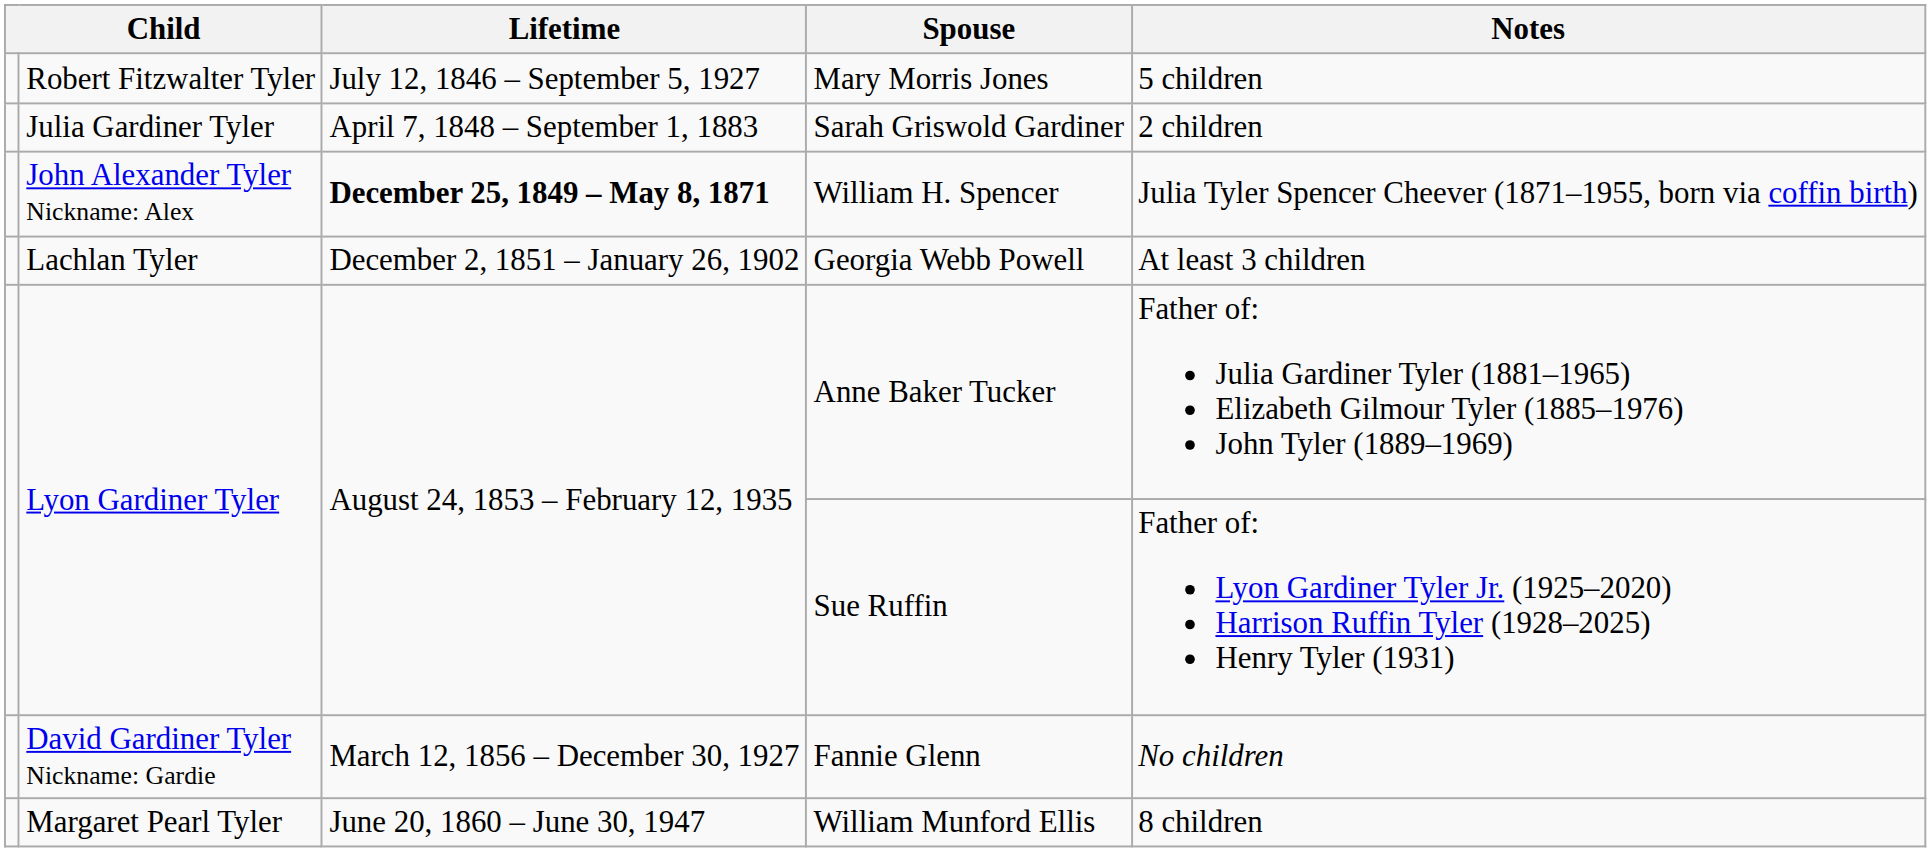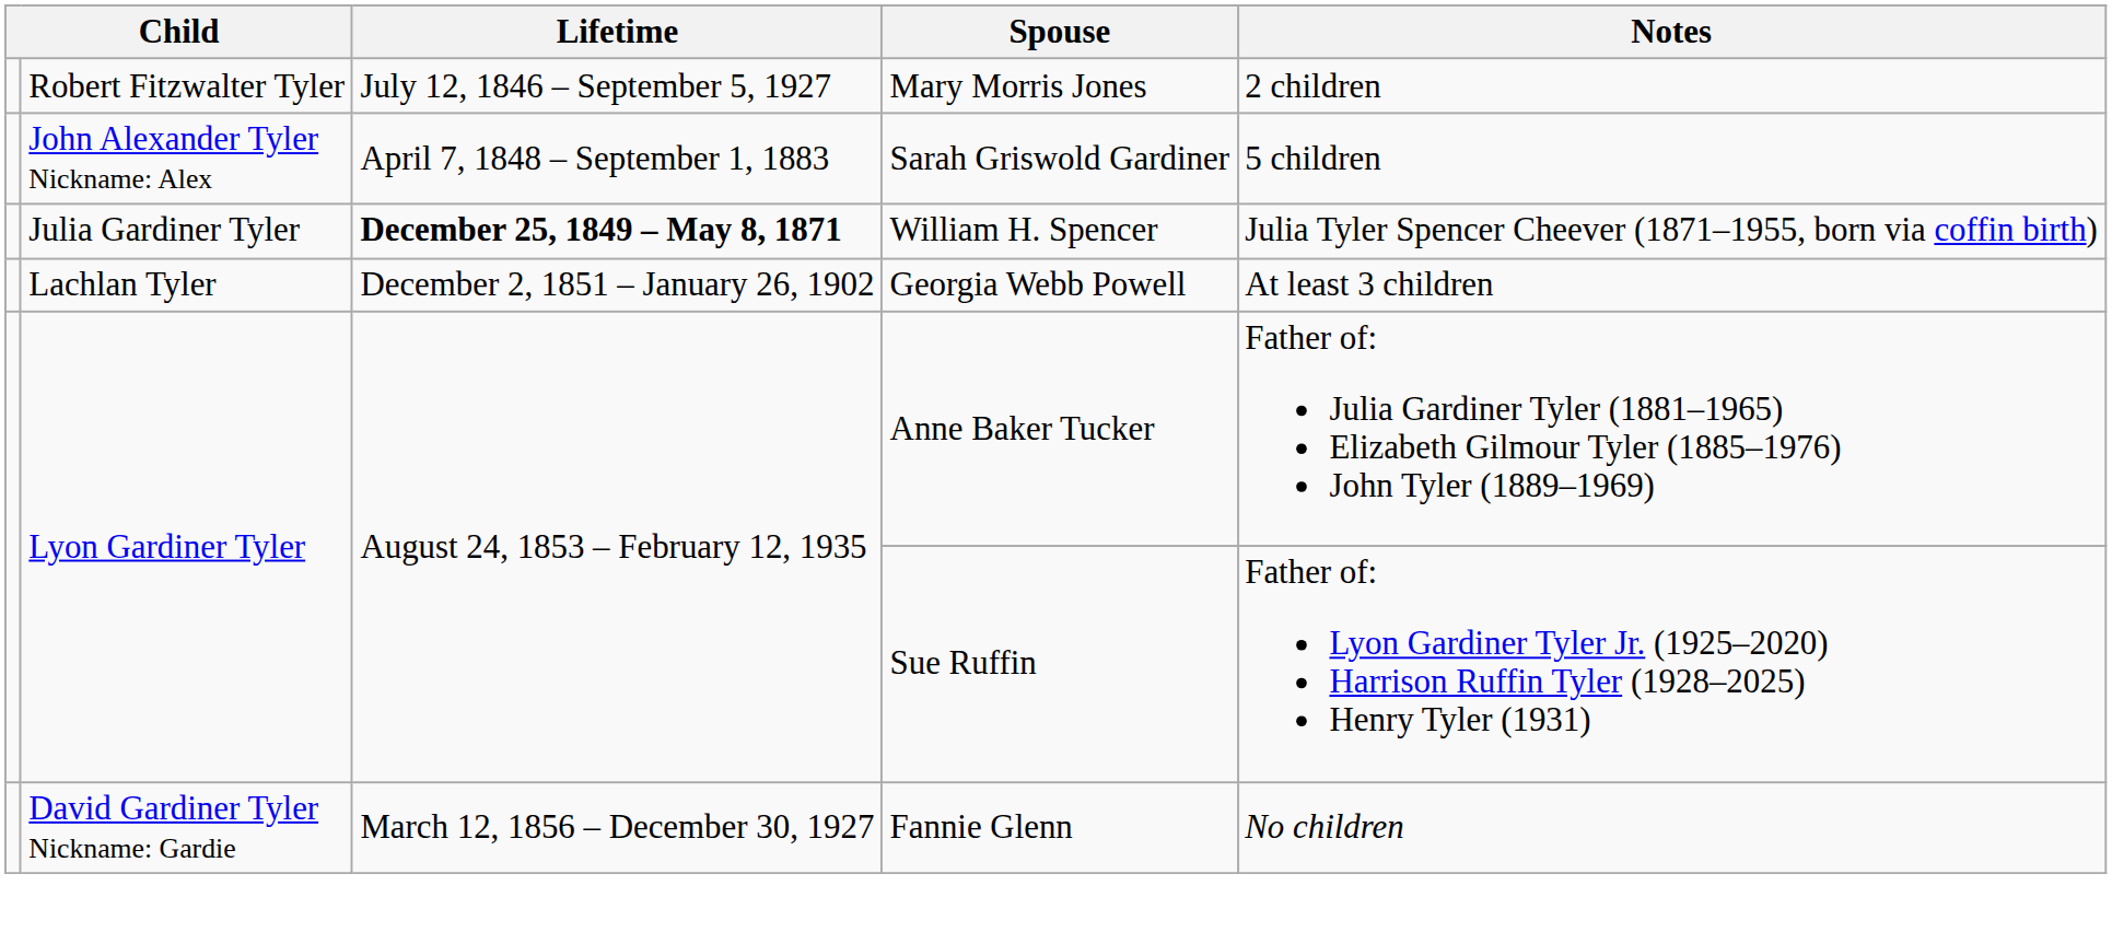Mary Morris Jones | Notes: 5 children -> 2 children
Sarah Griswold Gardiner | column 2: Julia Gardiner Tyler -> John Alexander Tyler Nickname: Alex
Sarah Griswold Gardiner | Notes: 2 children -> 5 children
William H. Spencer | column 2: John Alexander Tyler Nickname: Alex -> Julia Gardiner Tyler
- row: Margaret Pearl Tyler | June 20, 1860 – June 30, 1947 | William Munford Ellis | 8 children
